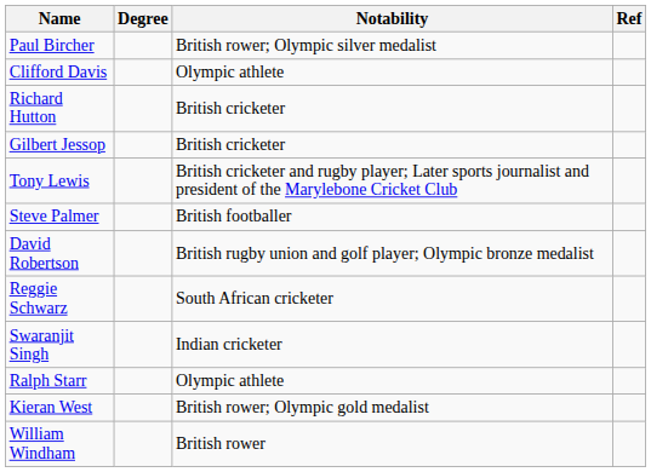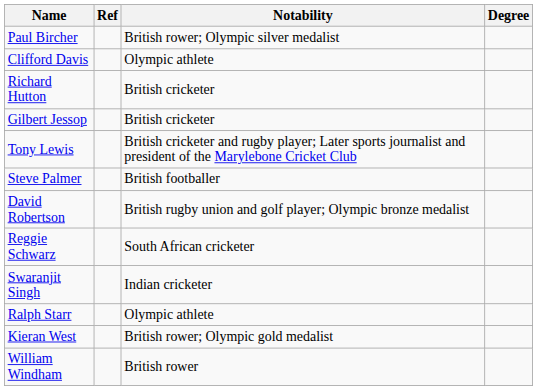columns swapped: Degree <-> Ref
